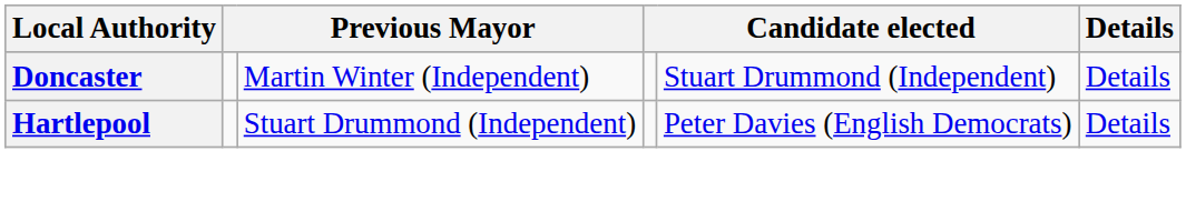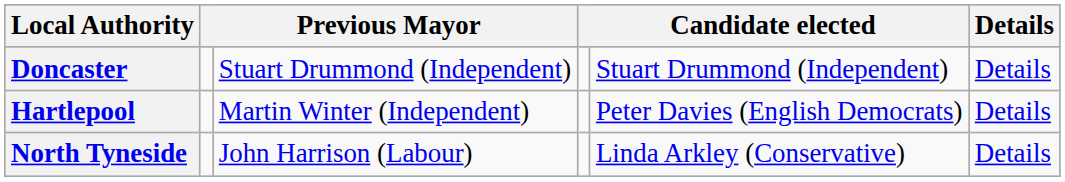Doncaster | column 3: Martin Winter (Independent) -> Stuart Drummond (Independent)
Hartlepool | column 3: Stuart Drummond (Independent) -> Martin Winter (Independent)
+ row: North Tyneside | John Harrison (Labour) | Linda Arkley (Conservative) | Details
